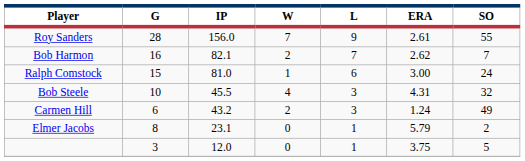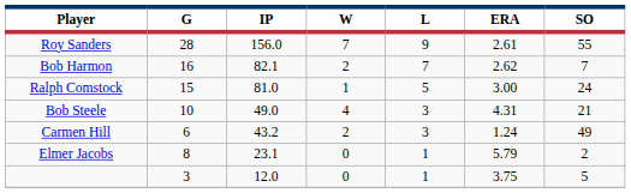Ralph Comstock | L: 6 -> 5
Bob Steele | IP: 45.5 -> 49.0
Bob Steele | SO: 32 -> 21
